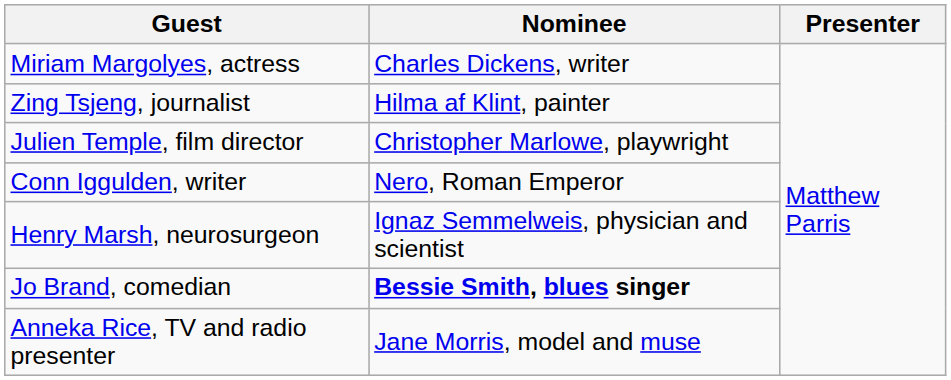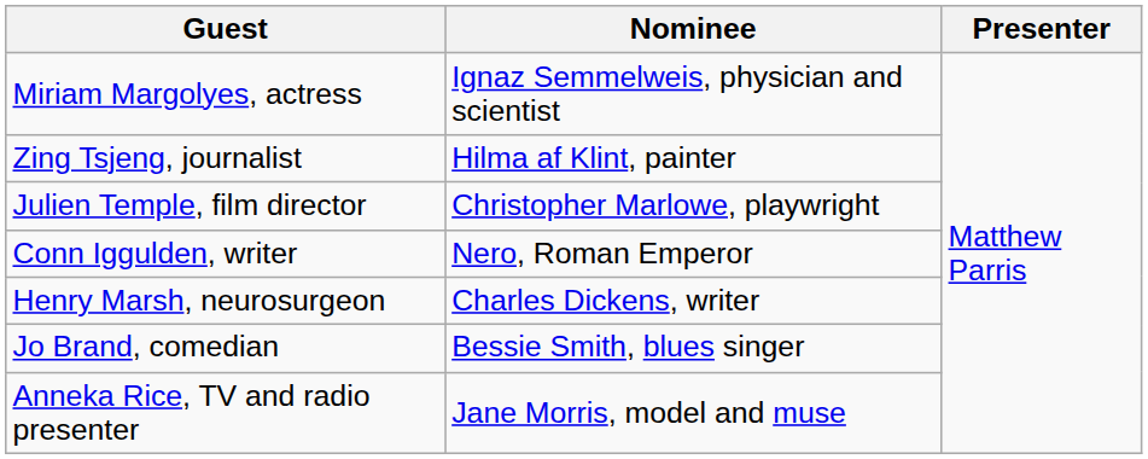Miriam Margolyes, actress | Nominee: Charles Dickens, writer -> Ignaz Semmelweis, physician and scientist
Henry Marsh, neurosurgeon | Nominee: Ignaz Semmelweis, physician and scientist -> Charles Dickens, writer
Jo Brand, comedian | Nominee: bold -> normal
